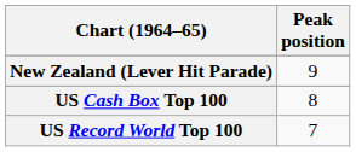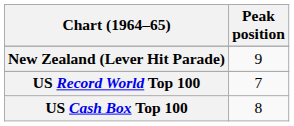rows swapped: US Cash Box Top 100 <-> US Record World Top 100
